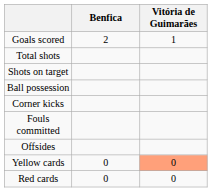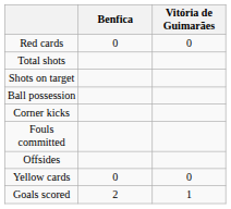rows swapped: Goals scored <-> Red cards
Yellow cards | Vitória de Guimarães: lightsalmon background -> no background
